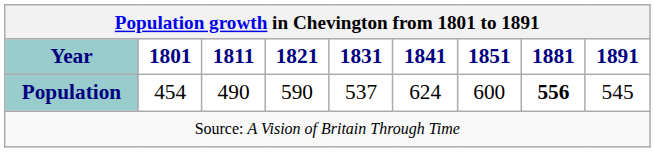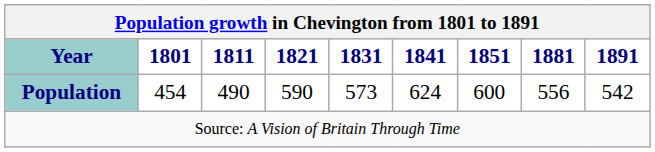Population | 1831: 537 -> 573
Population | 1881: bold -> normal
Population | 1891: 545 -> 542
